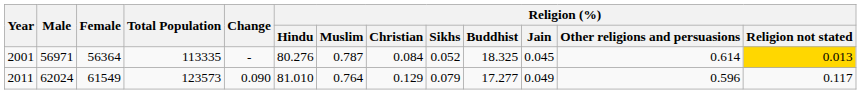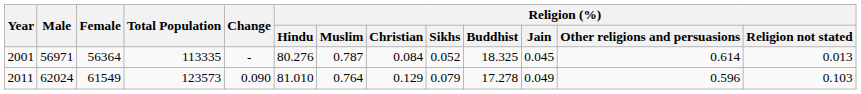2001 | Religion (%) / Religion not stated: gold background -> no background
2011 | Religion (%) / Buddhist: 17.277 -> 17.278
2011 | Religion (%) / Religion not stated: 0.117 -> 0.103
